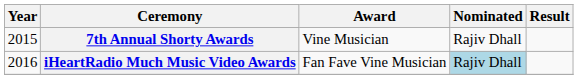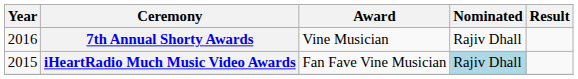7th Annual Shorty Awards | Year: 2015 -> 2016
iHeartRadio Much Music Video Awards | Year: 2016 -> 2015
